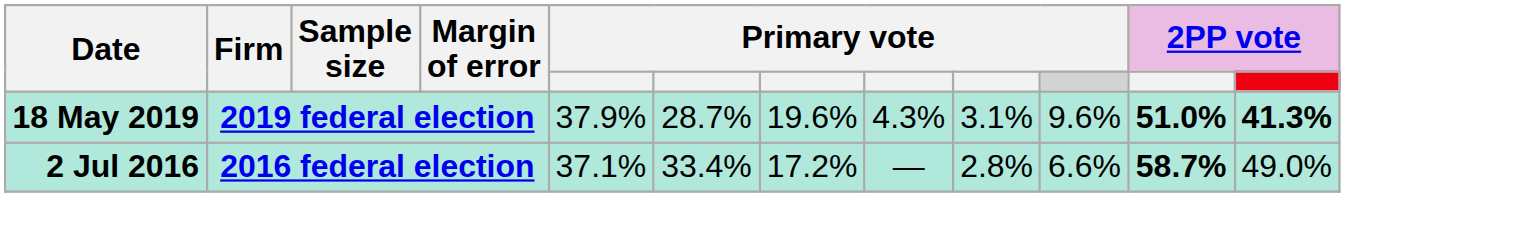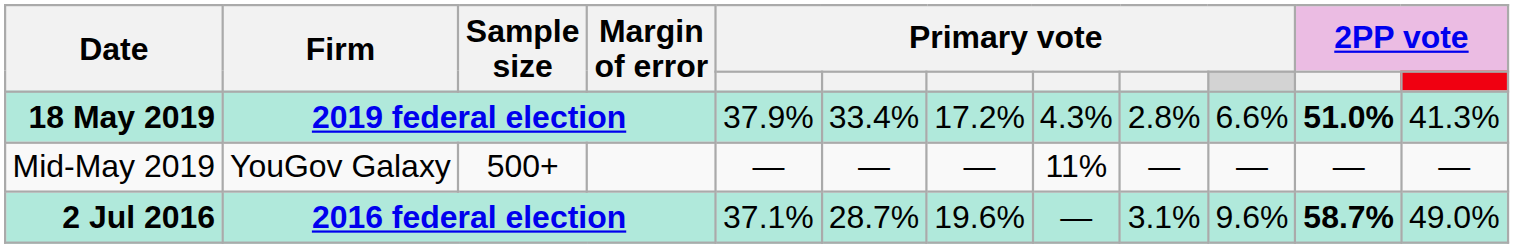18 May 2019 | column 6: 28.7% -> 33.4%
18 May 2019 | column 7: 19.6% -> 17.2%
18 May 2019 | column 9: 3.1% -> 2.8%
18 May 2019 | column 10: 9.6% -> 6.6%
18 May 2019 | column 12: bold -> normal
+ row: Mid-May 2019 | YouGov Galaxy | 500+ | — | — | — | 11% | — | — | — | —
2 Jul 2016 | column 6: 33.4% -> 28.7%
2 Jul 2016 | column 7: 17.2% -> 19.6%
2 Jul 2016 | column 9: 2.8% -> 3.1%
2 Jul 2016 | column 10: 6.6% -> 9.6%
